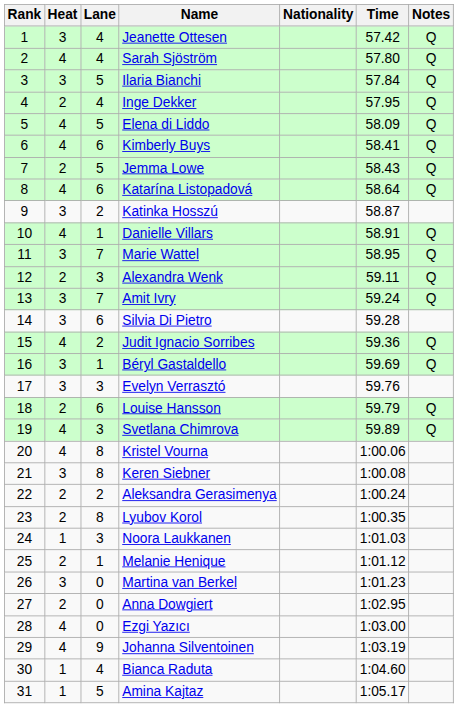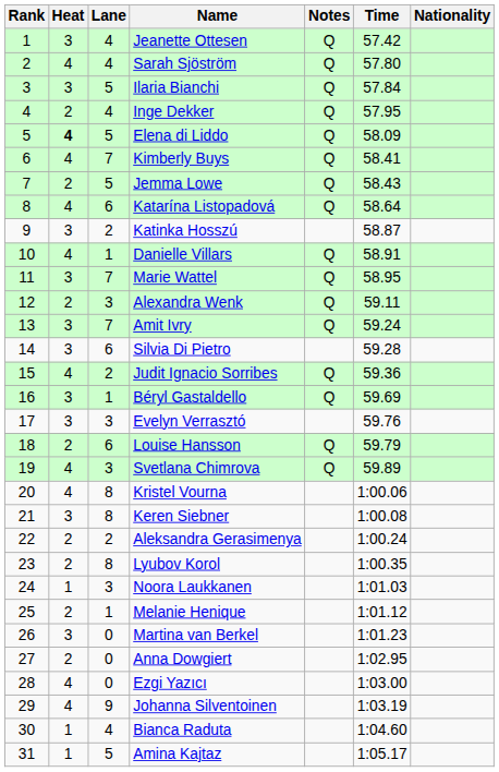columns swapped: Nationality <-> Notes
Elena di Liddo | Heat: normal -> bold
Kimberly Buys | Lane: 6 -> 7
